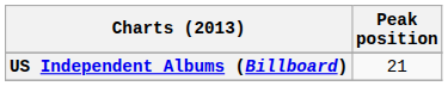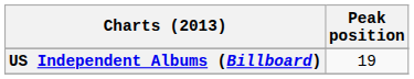US Independent Albums (Billboard) | Peak position: 21 -> 19
